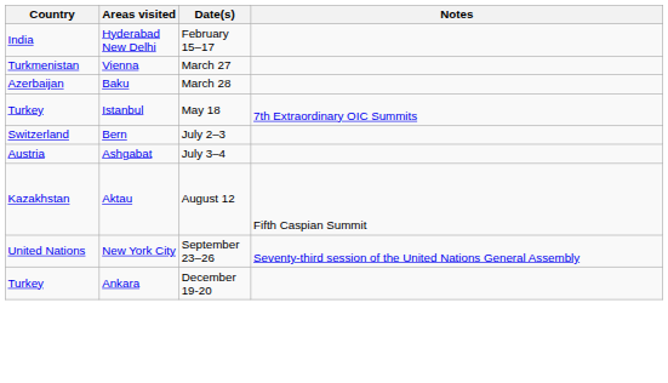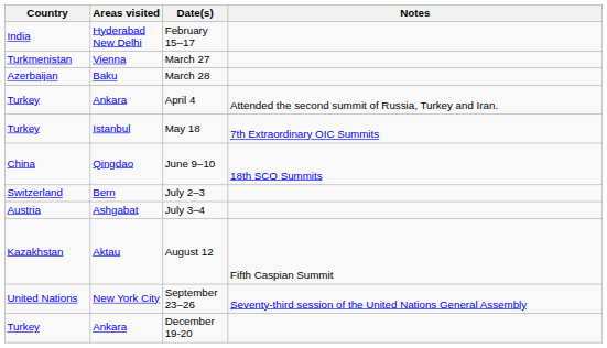+ row: Turkey | Ankara | April 4 | Attended the second summit of Russia, Turkey and Iran.
+ row: China | Qingdao | June 9–10 | 18th SCO Summits
